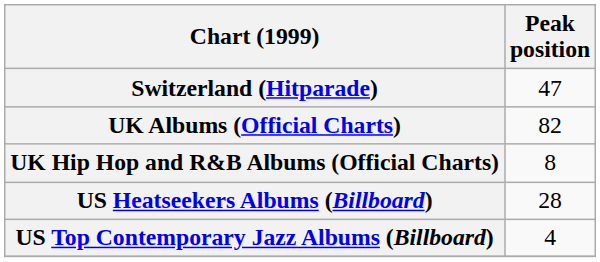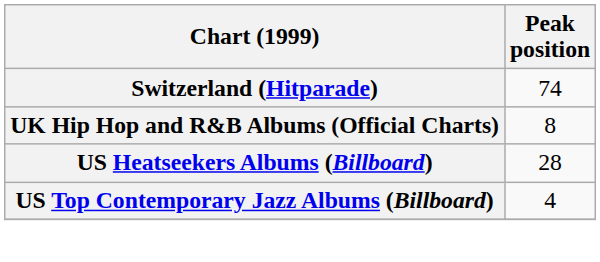Switzerland (Hitparade) | Peak position: 47 -> 74
- row: UK Albums (Official Charts) | 82
